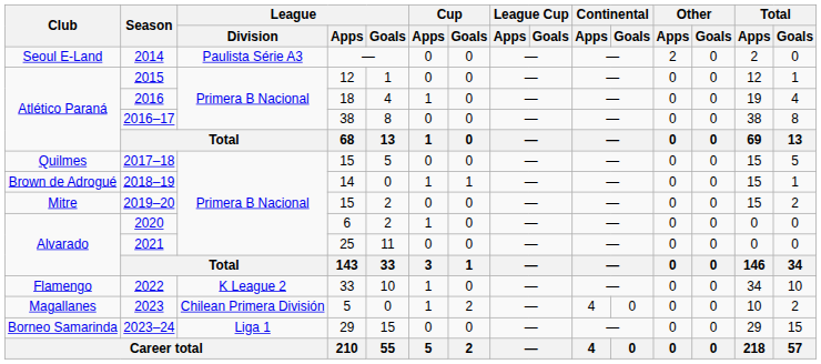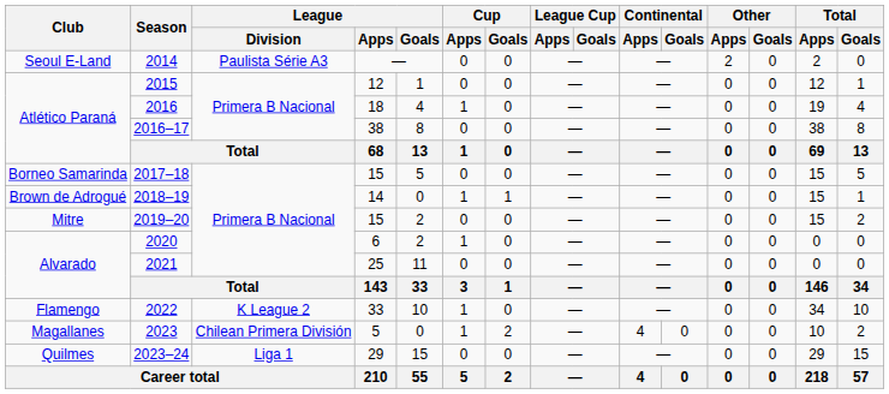2017–18 | Club: Quilmes -> Borneo Samarinda
2023–24 | Club: Borneo Samarinda -> Quilmes
